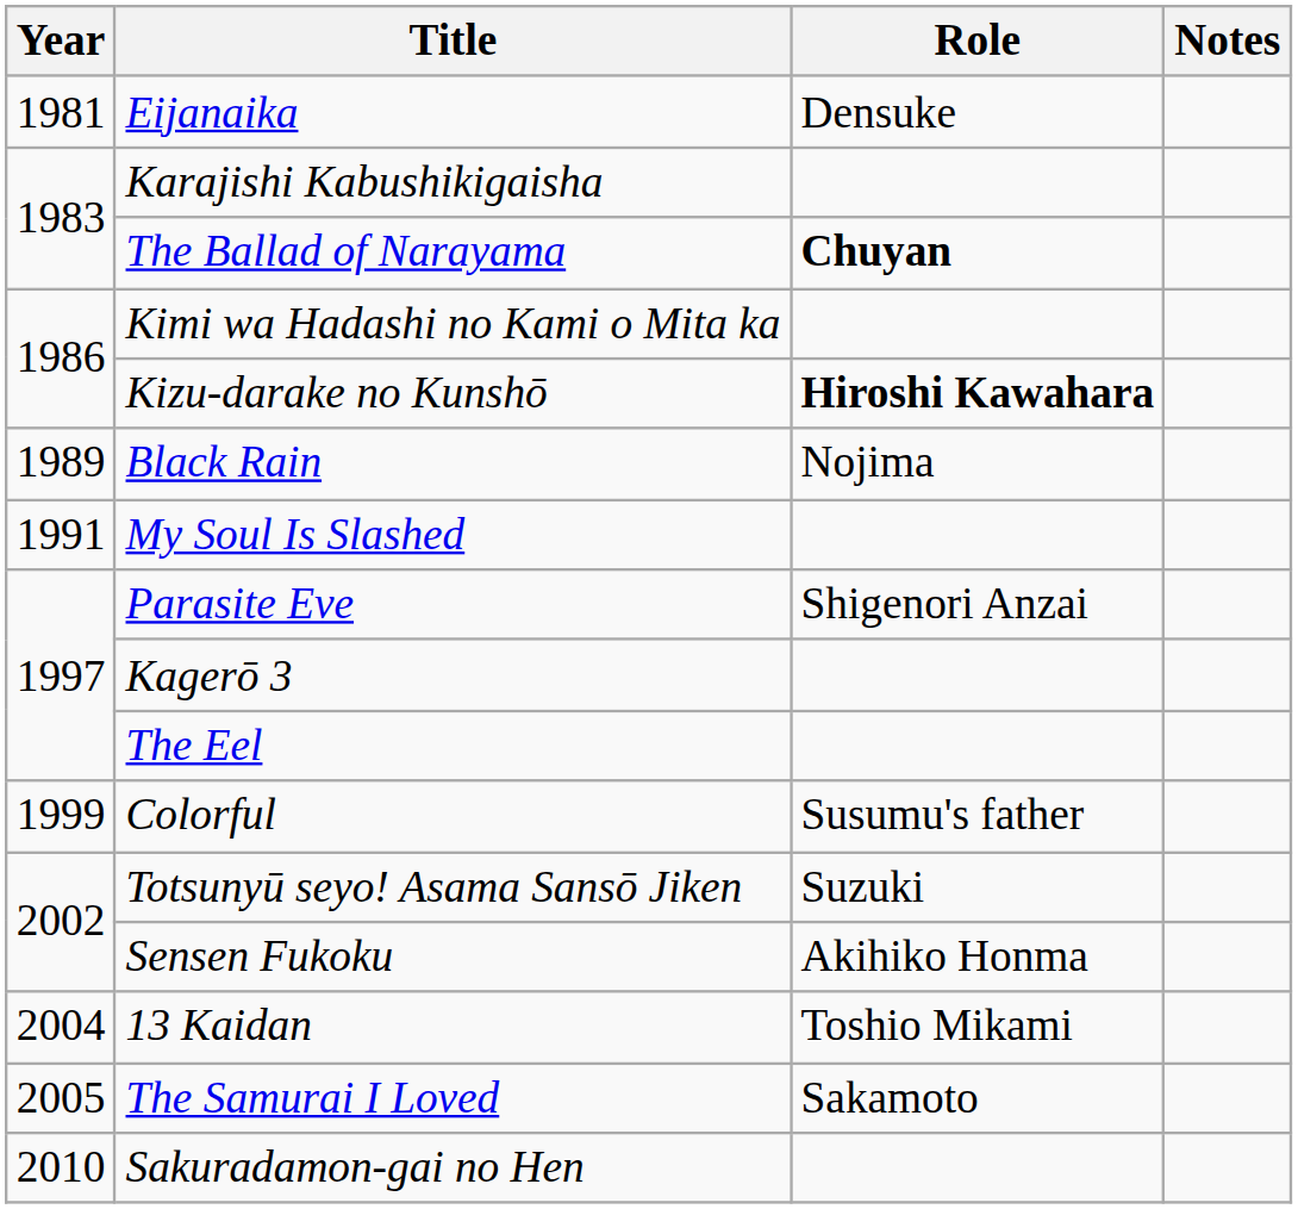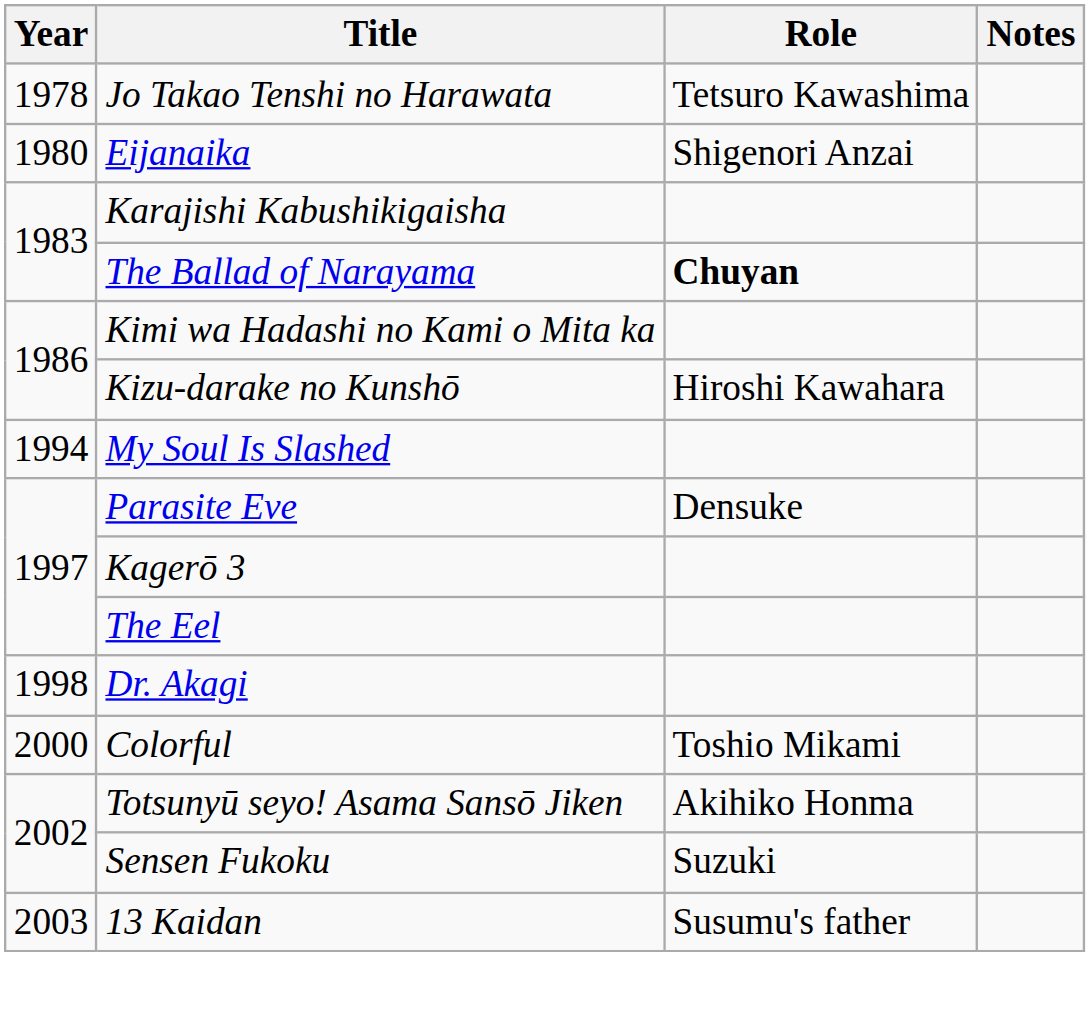+ row: 1978 | Jo Takao Tenshi no Harawata | Tetsuro Kawashima
Eijanaika | Year: 1981 -> 1980
Eijanaika | Role: Densuke -> Shigenori Anzai
Kizu-darake no Kunshō | Role: bold -> normal
- row: 1989 | Black Rain | Nojima
My Soul Is Slashed | Year: 1991 -> 1994
Parasite Eve | Role: Shigenori Anzai -> Densuke
+ row: 1998 | Dr. Akagi
Colorful | Year: 1999 -> 2000
Colorful | Role: Susumu's father -> Toshio Mikami
Totsunyū seyo! Asama Sansō Jiken | Role: Suzuki -> Akihiko Honma
Sensen Fukoku | Role: Akihiko Honma -> Suzuki
13 Kaidan | Year: 2004 -> 2003
13 Kaidan | Role: Toshio Mikami -> Susumu's father
- row: 2005 | The Samurai I Loved | Sakamoto
- row: 2010 | Sakuradamon-gai no Hen
